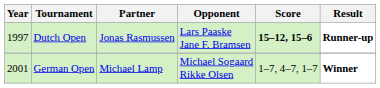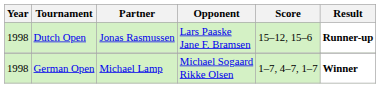Dutch Open | Year: 1997 -> 1998
Dutch Open | Score: bold -> normal
German Open | Year: 2001 -> 1998
